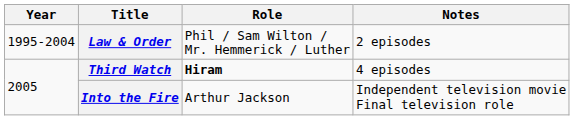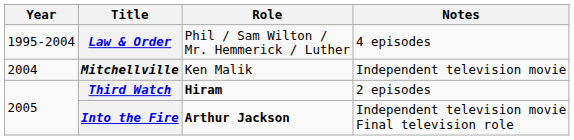Law & Order | Notes: 2 episodes -> 4 episodes
+ row: 2004 | Mitchellville | Ken Malik | Independent television movie
Third Watch | Notes: 4 episodes -> 2 episodes
Into the Fire | Role: normal -> bold
